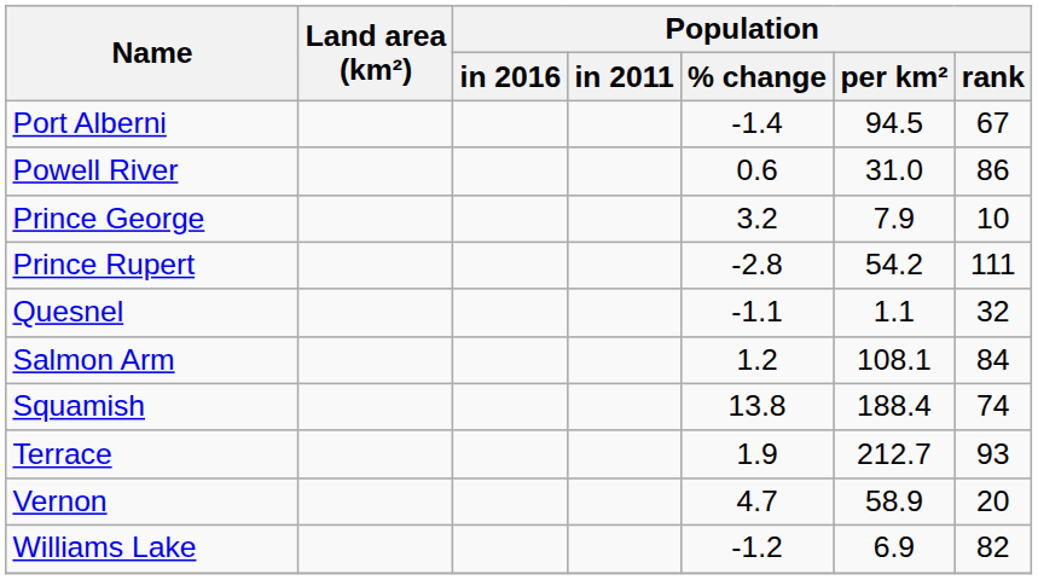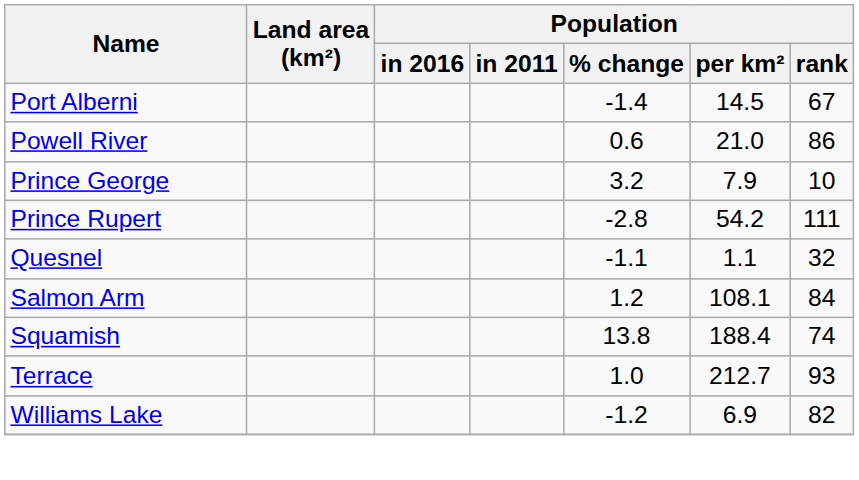Port Alberni | Population / per km²: 94.5 -> 14.5
Powell River | Population / per km²: 31.0 -> 21.0
Terrace | Population / % change: 1.9 -> 1.0
- row: Vernon | 4.7 | 58.9 | 20
